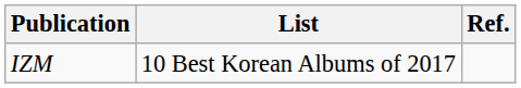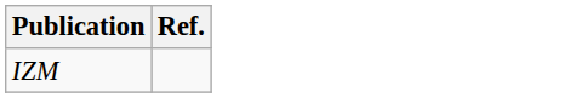- column: List | 10 Best Korean Albums of 2017
